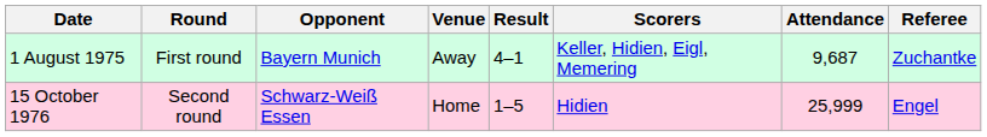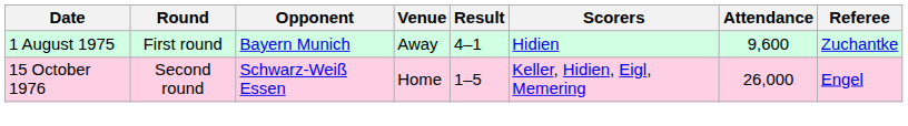1 August 1975 | Scorers: Keller, Hidien, Eigl, Memering -> Hidien
1 August 1975 | Attendance: 9,687 -> 9,600
15 October 1976 | Scorers: Hidien -> Keller, Hidien, Eigl, Memering
15 October 1976 | Attendance: 25,999 -> 26,000
